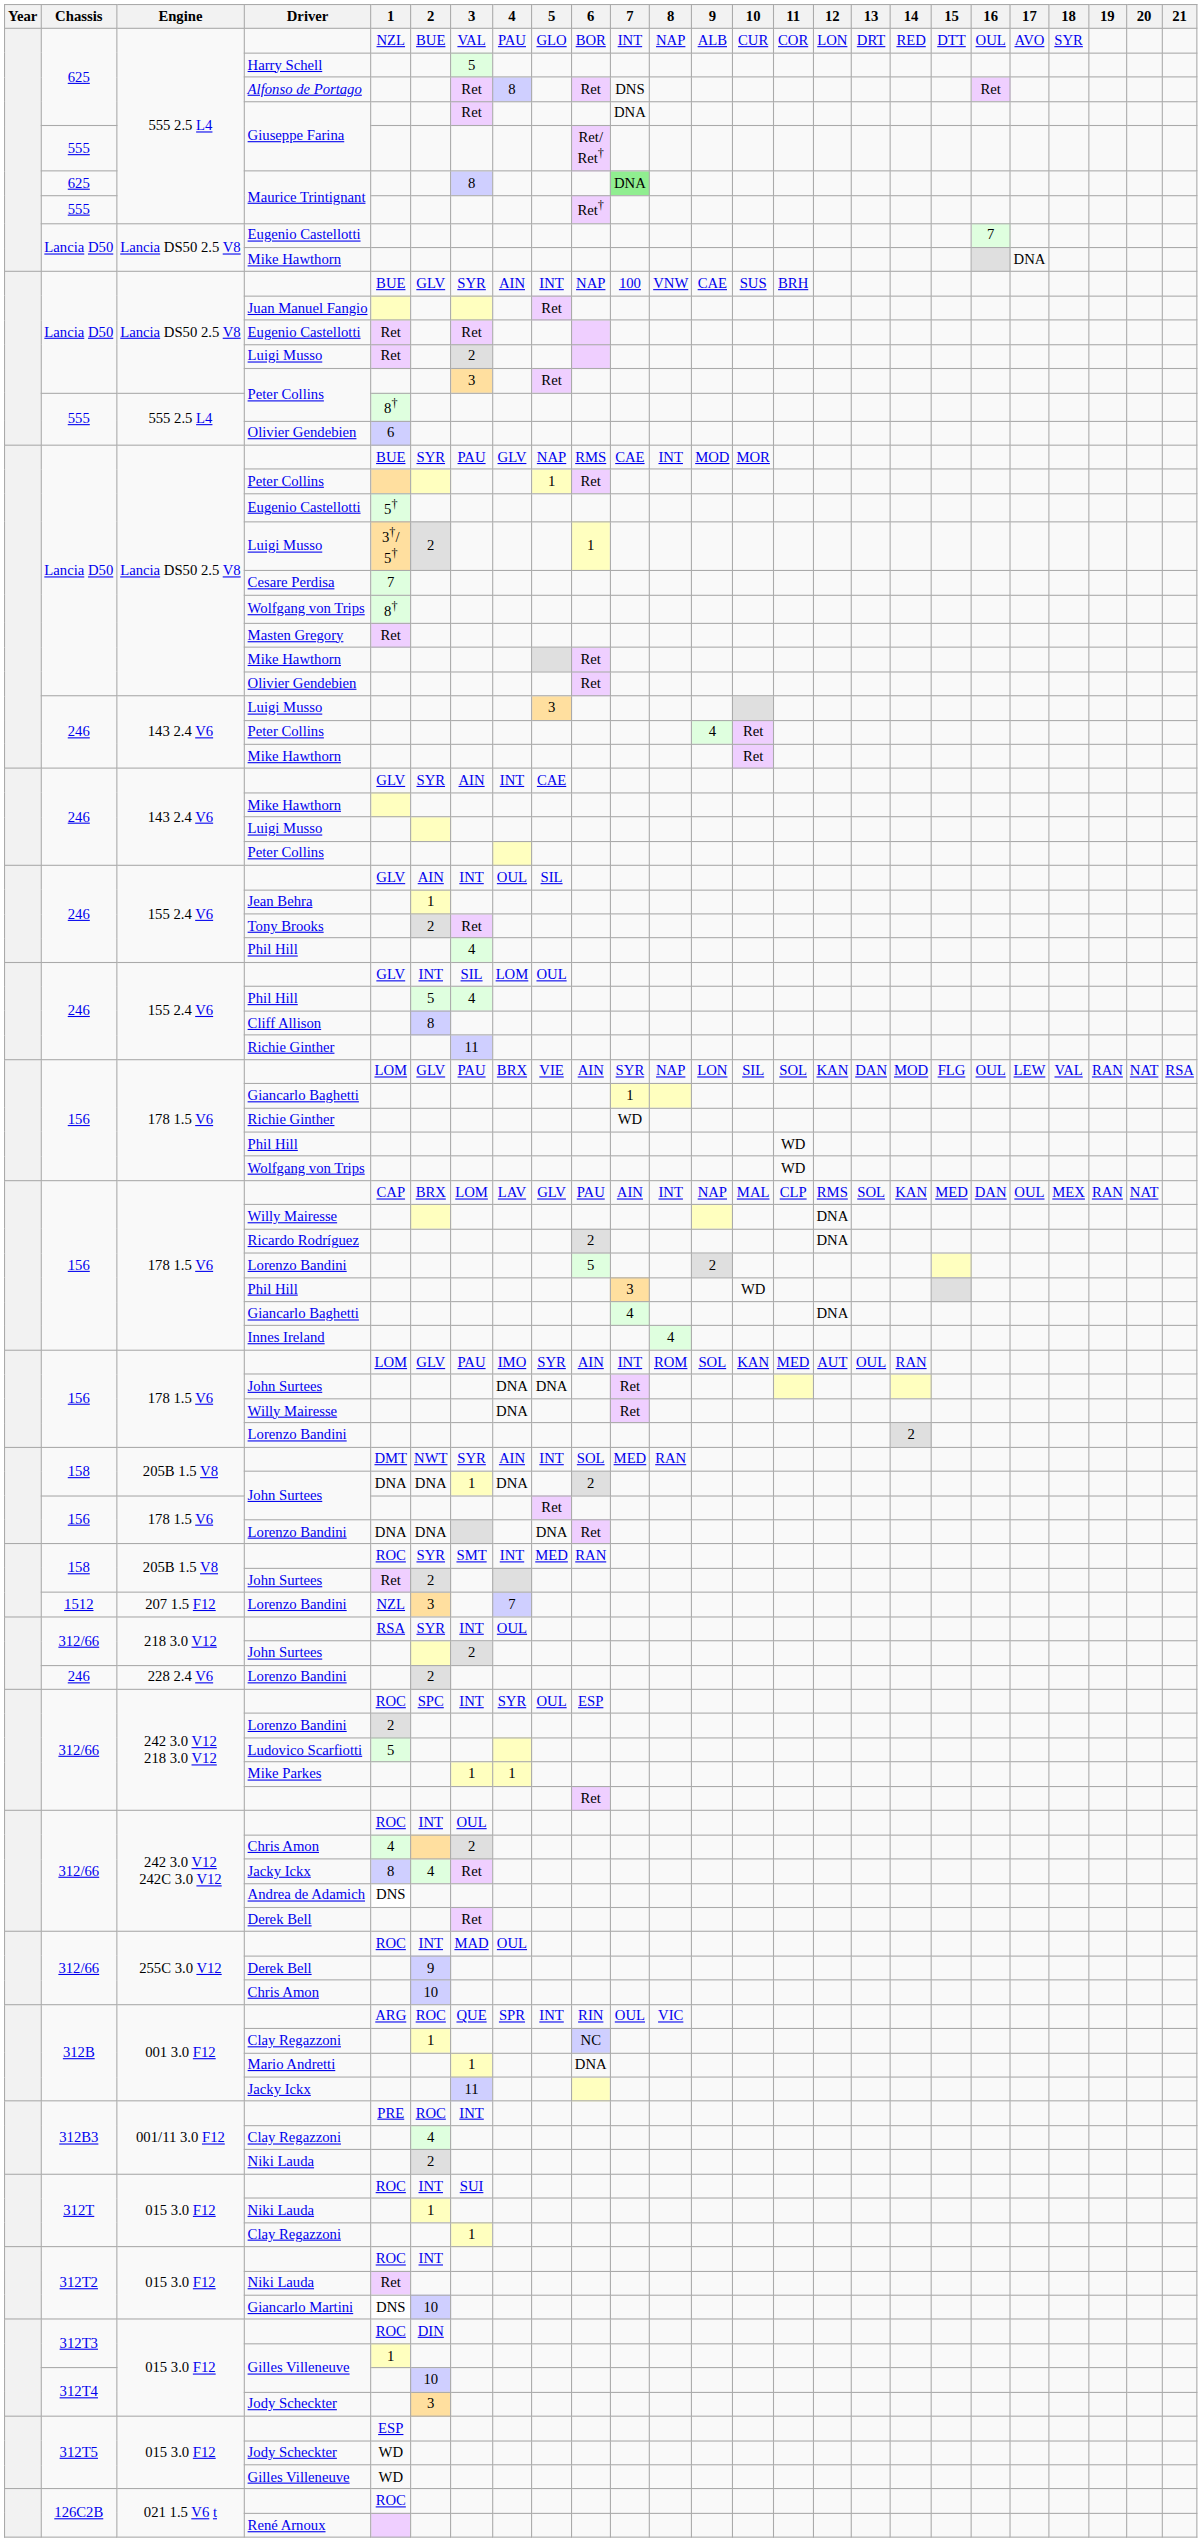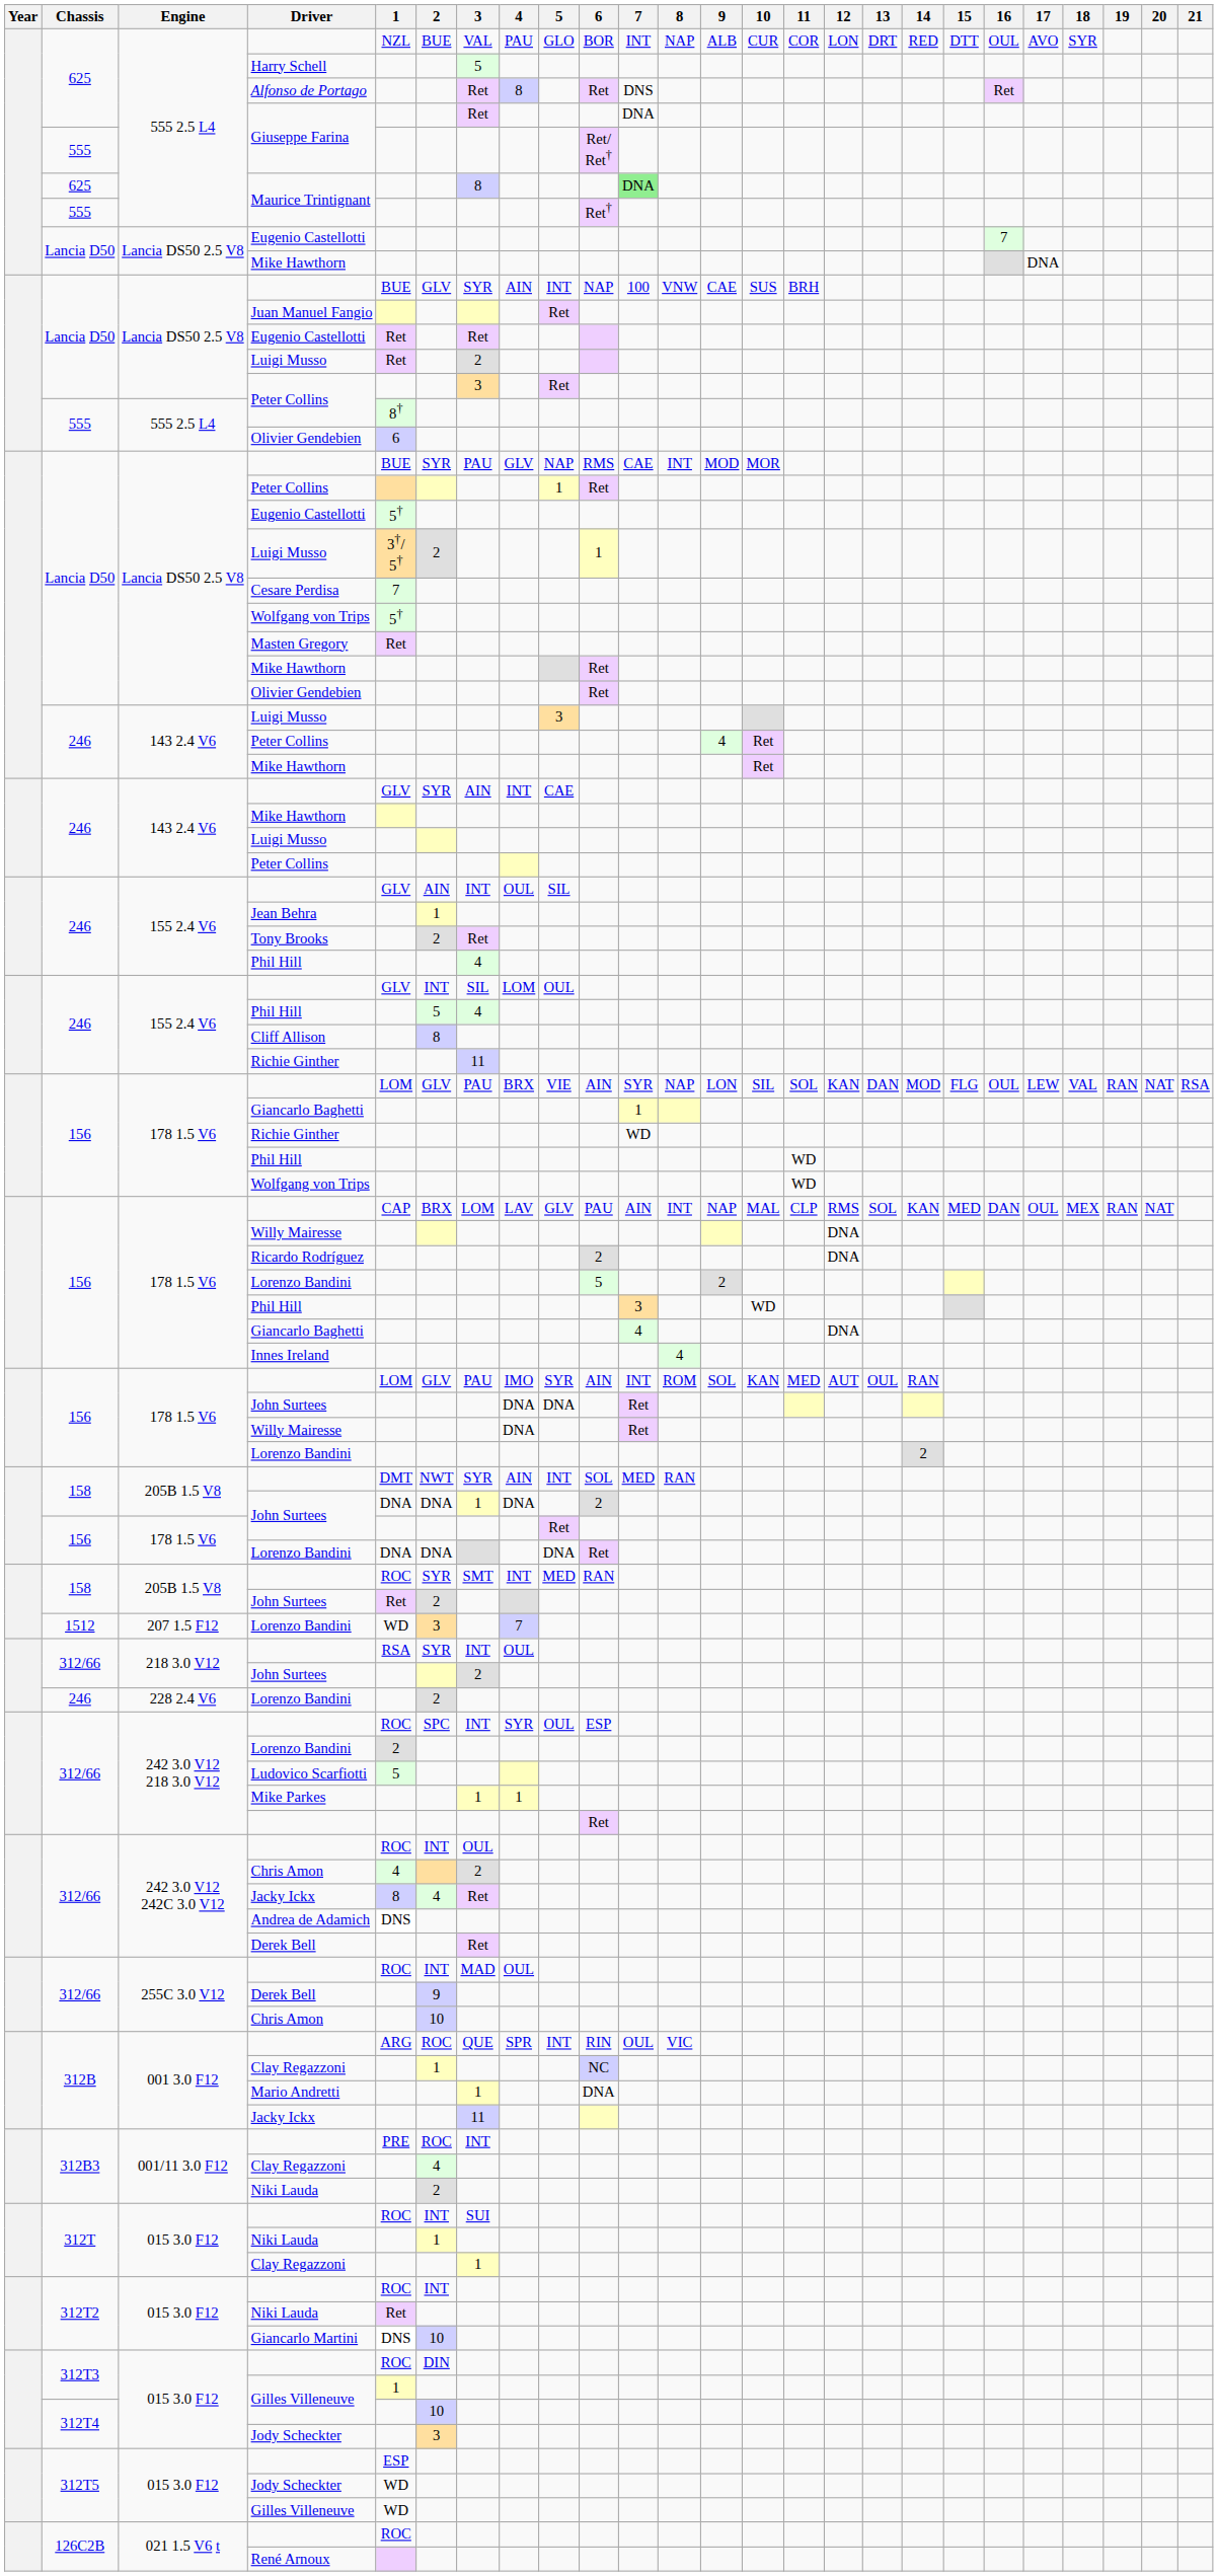Lancia D50 / Wolfgang von Trips | 1: 8† -> 5†
1512 / Lorenzo Bandini | 1: NZL -> WD
